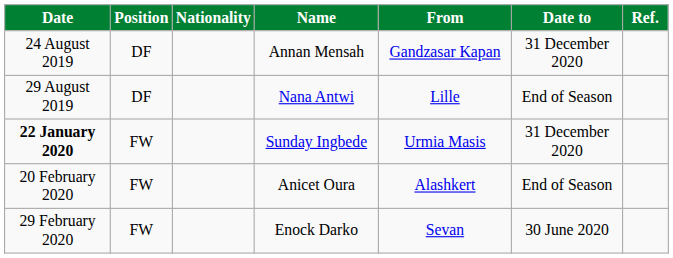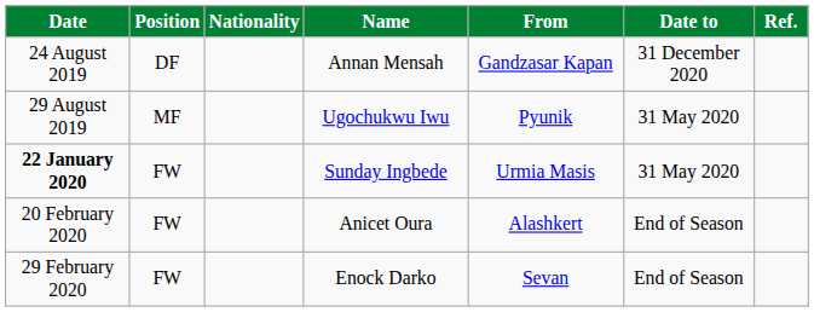- row: 29 August 2019 | DF | Nana Antwi | Lille | End of Season
+ row: 29 August 2019 | MF | Ugochukwu Iwu | Pyunik | 31 May 2020
Sunday Ingbede | Date to: 31 December 2020 -> 31 May 2020
Enock Darko | Date to: 30 June 2020 -> End of Season
